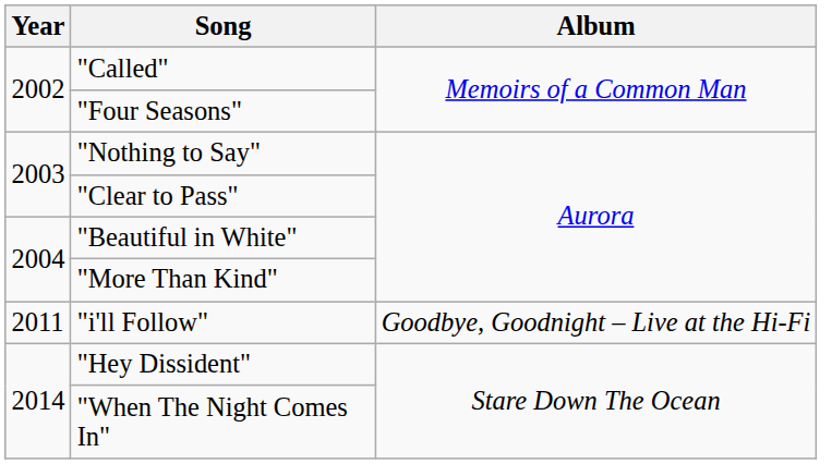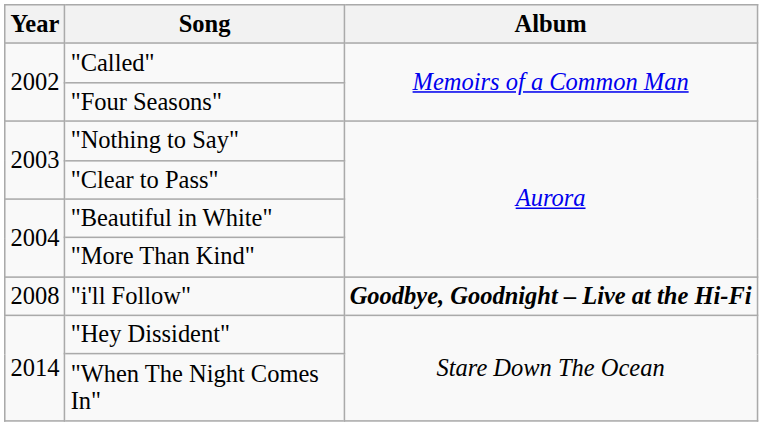"i'll Follow" | Year: 2011 -> 2008
"i'll Follow" | Album: normal -> bold
